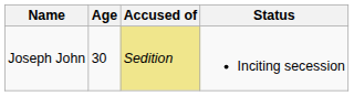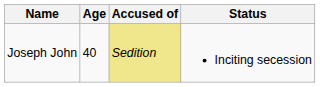Joseph John | Age: 30 -> 40
